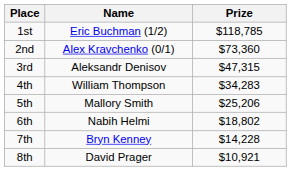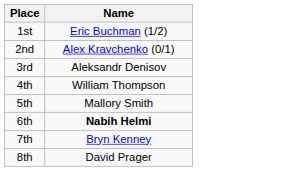- column: Prize | $118,785 | $73,360 | $47,315 | $34,283 | $25,206 | $18,802 | $14,228 | $10,921
6th | Name: normal -> bold
